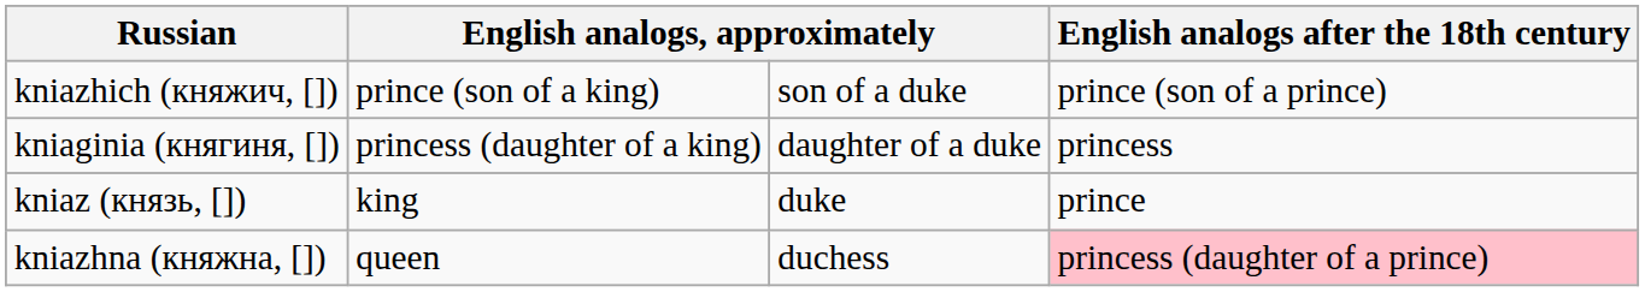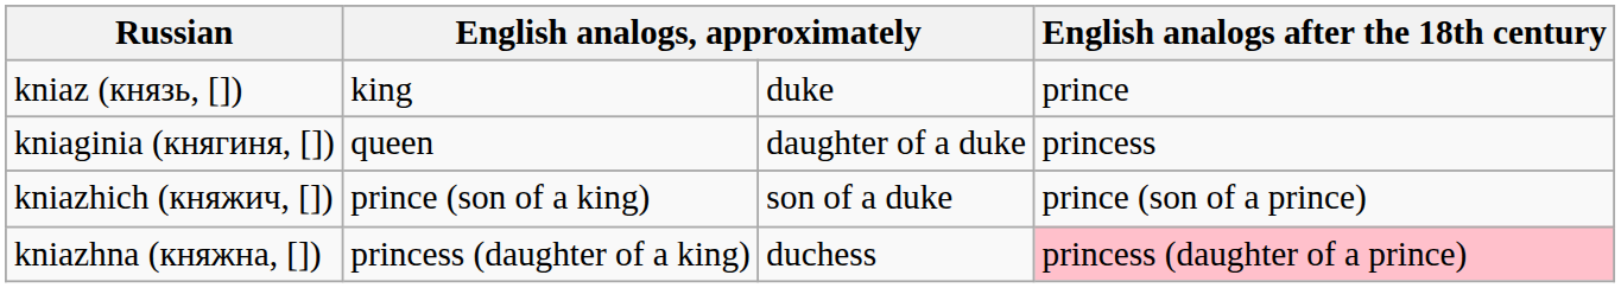rows swapped: kniaz (князь, []) <-> kniazhich (княжич, [])
kniaginia (княгиня, []) | column 2: princess (daughter of a king) -> queen
kniazhna (княжна, []) | column 2: queen -> princess (daughter of a king)
